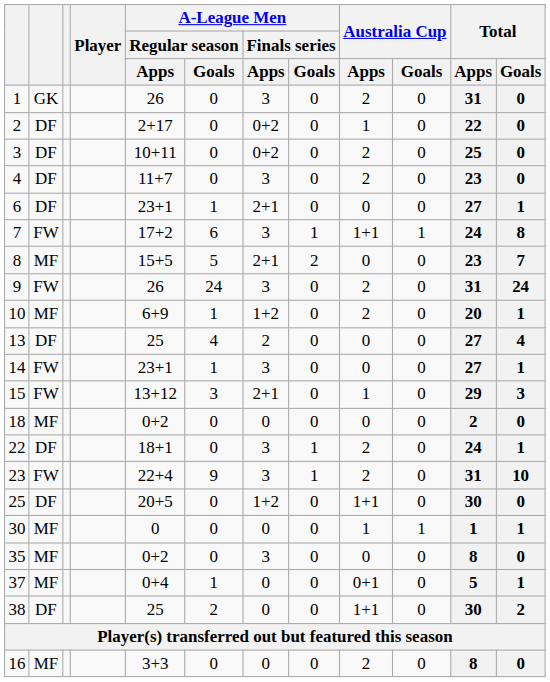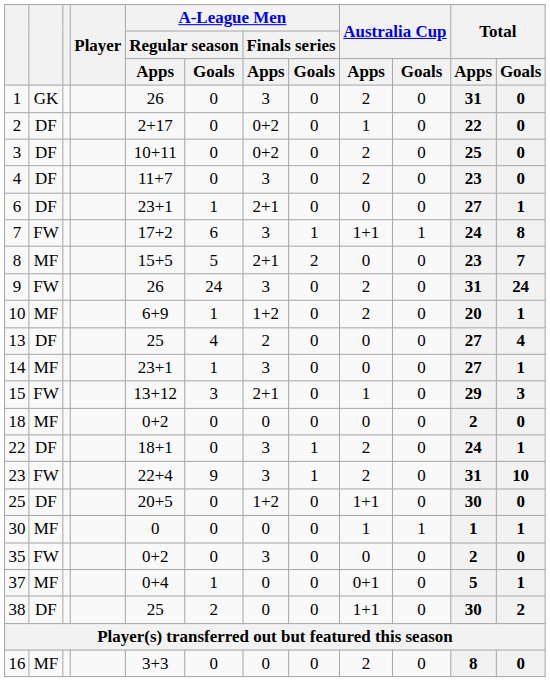14 | column 2: FW -> MF
35 | column 2: MF -> FW
35 | Total / Apps: 8 -> 2
